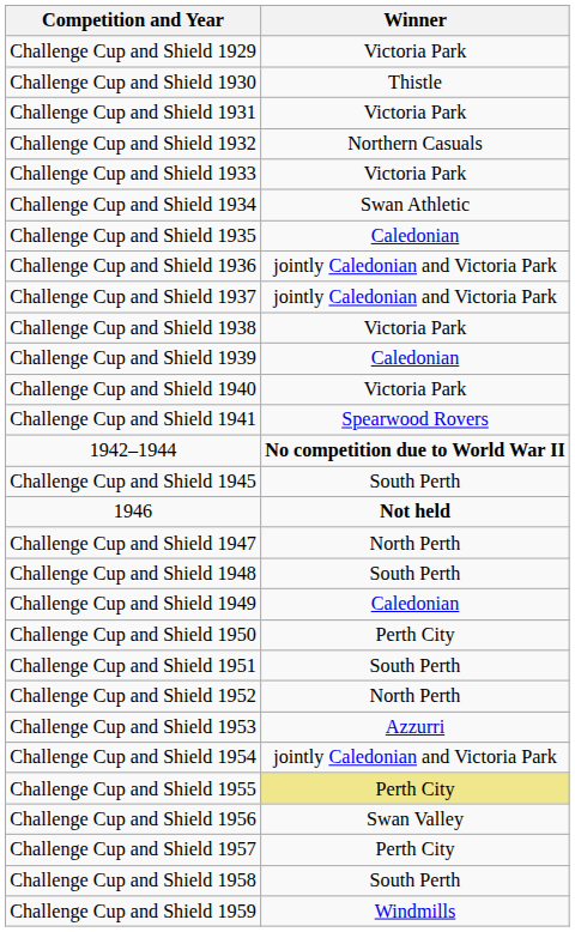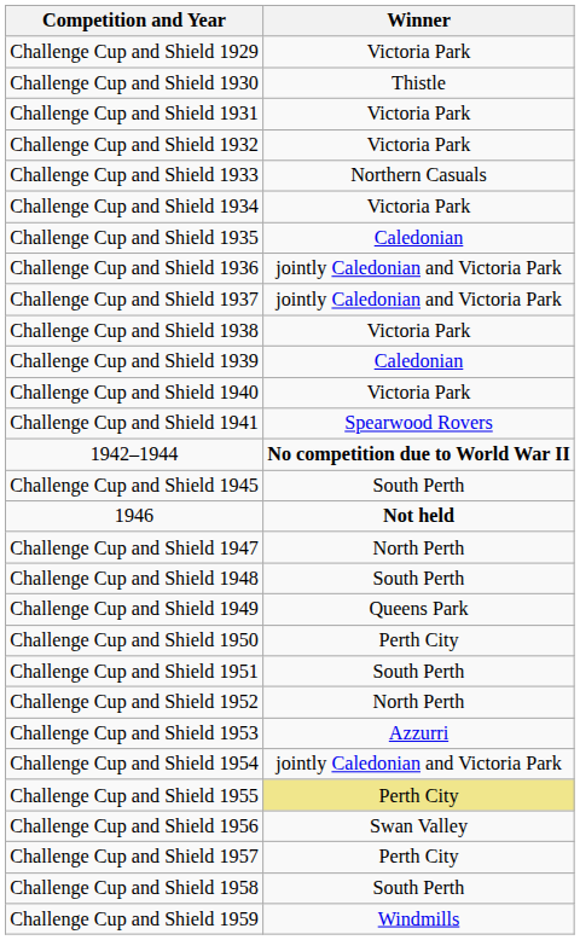Challenge Cup and Shield 1932 | Winner: Northern Casuals -> Victoria Park
Challenge Cup and Shield 1933 | Winner: Victoria Park -> Northern Casuals
Challenge Cup and Shield 1934 | Winner: Swan Athletic -> Victoria Park
Challenge Cup and Shield 1949 | Winner: Caledonian -> Queens Park
